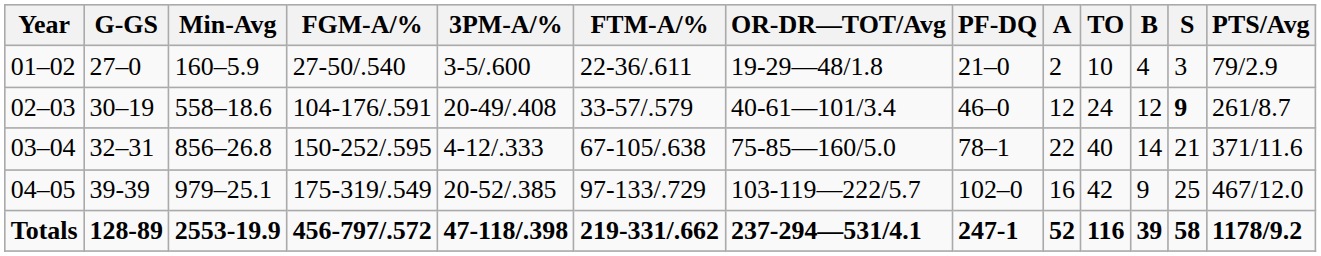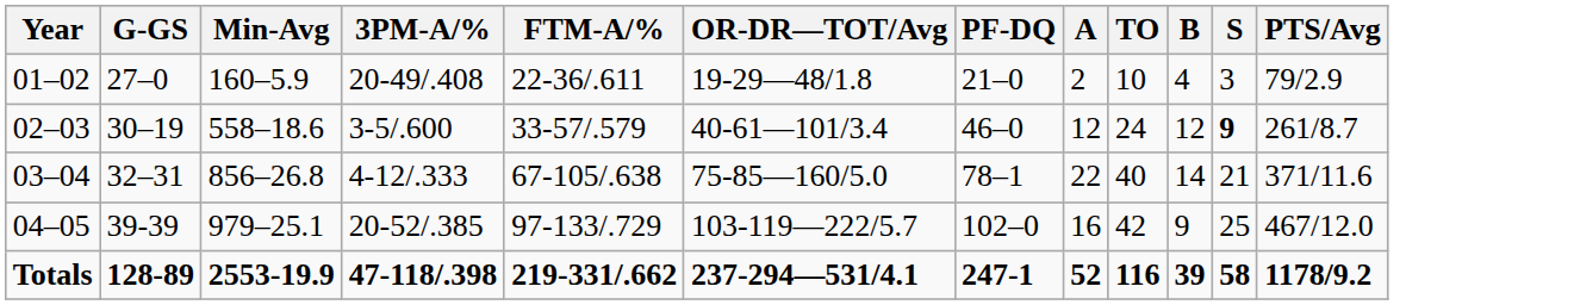- column: FGM-A/% | 27-50/.540 | 104-176/.591 | 150-252/.595 | 175-319/.549 | 456-797/.572
01–02 | 3PM-A/%: 3-5/.600 -> 20-49/.408
02–03 | 3PM-A/%: 20-49/.408 -> 3-5/.600
